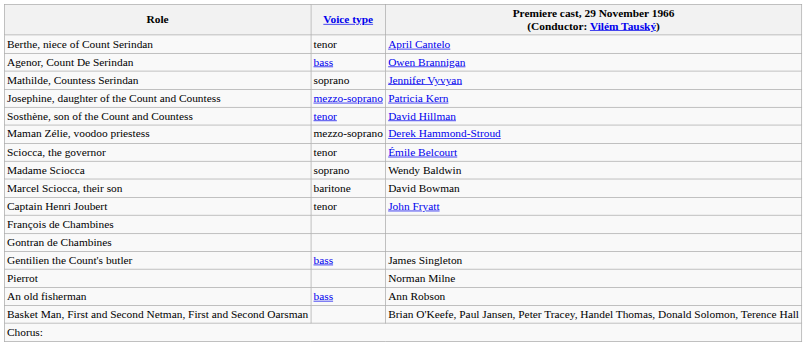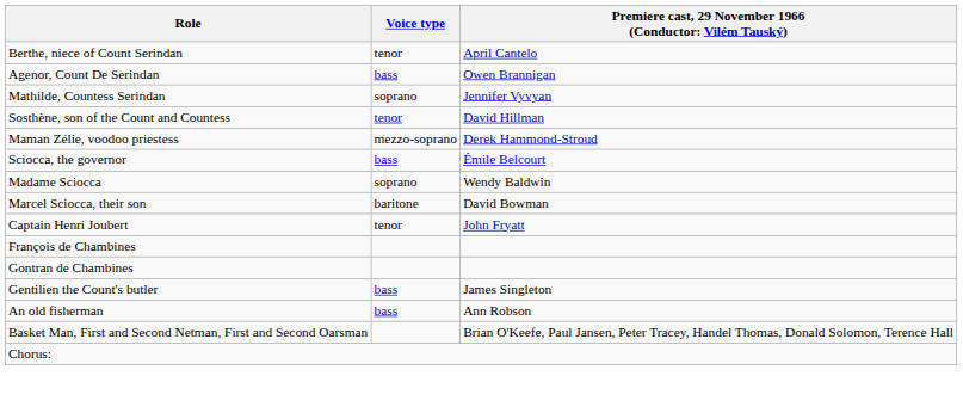- row: Josephine, daughter of the Count and Countess | mezzo-soprano | Patricia Kern
Sciocca, the governor | Voice type: tenor -> bass
- row: Pierrot | Norman Milne
